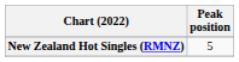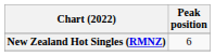New Zealand Hot Singles (RMNZ) | Peak position: 5 -> 6
